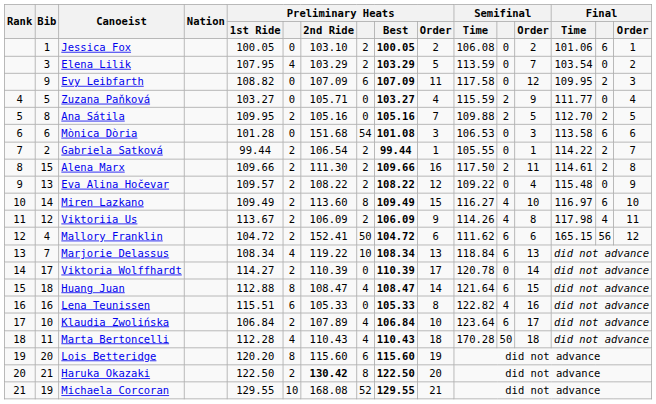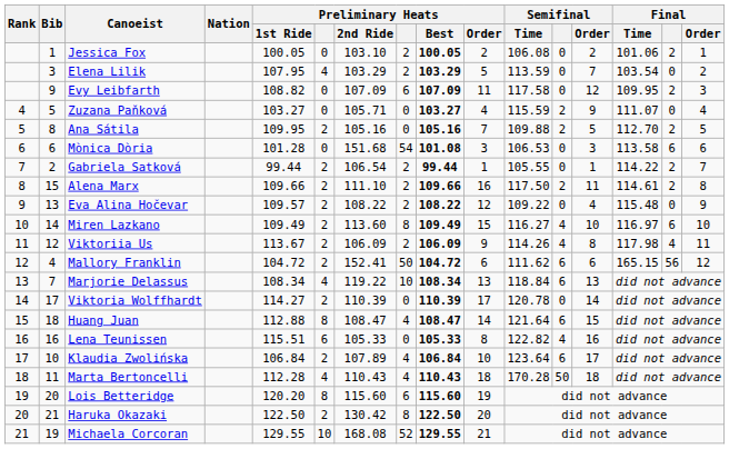Jessica Fox | Final: 6 -> 2
Zuzana Paňková | Final / Time: 111.77 -> 111.07
Alena Marx | Preliminary Heats / 2nd Ride: 111.30 -> 111.10
Haruka Okazaki | Preliminary Heats / 2nd Ride: bold -> normal
